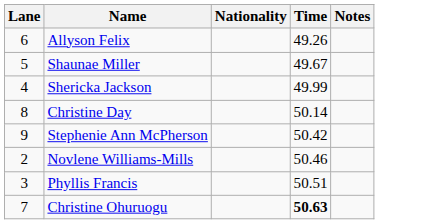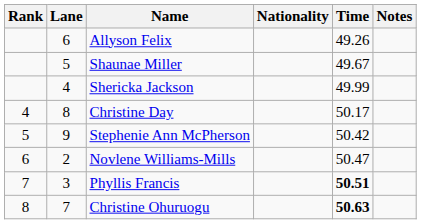+ column: Rank | 4 | 5 | 6 | 7 | 8
Christine Day | Time: 50.14 -> 50.17
Novlene Williams-Mills | Time: 50.46 -> 50.47
Phyllis Francis | Time: normal -> bold
